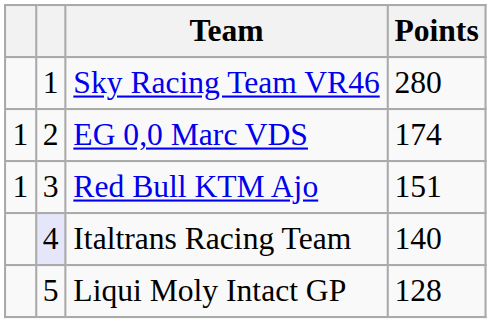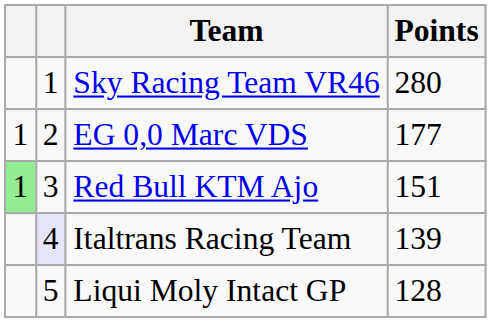EG 0,0 Marc VDS | Points: 174 -> 177
Red Bull KTM Ajo | column 1: no background -> lightgreen background
Italtrans Racing Team | Points: 140 -> 139
